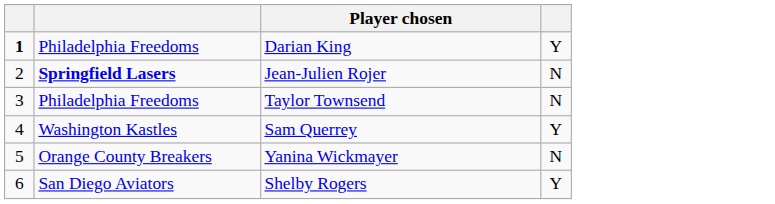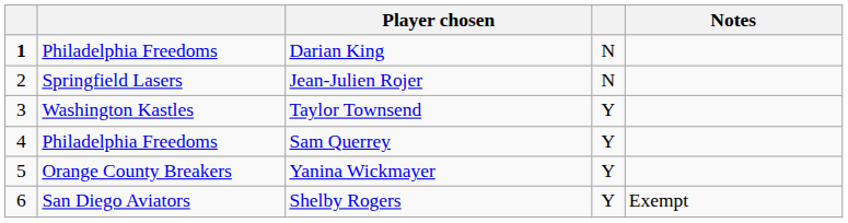+ column: Notes | Exempt
Darian King | column 4: Y -> N
Jean-Julien Rojer | column 2: bold -> normal
Taylor Townsend | column 2: Philadelphia Freedoms -> Washington Kastles
Taylor Townsend | column 4: N -> Y
Sam Querrey | column 2: Washington Kastles -> Philadelphia Freedoms
Yanina Wickmayer | column 4: N -> Y
